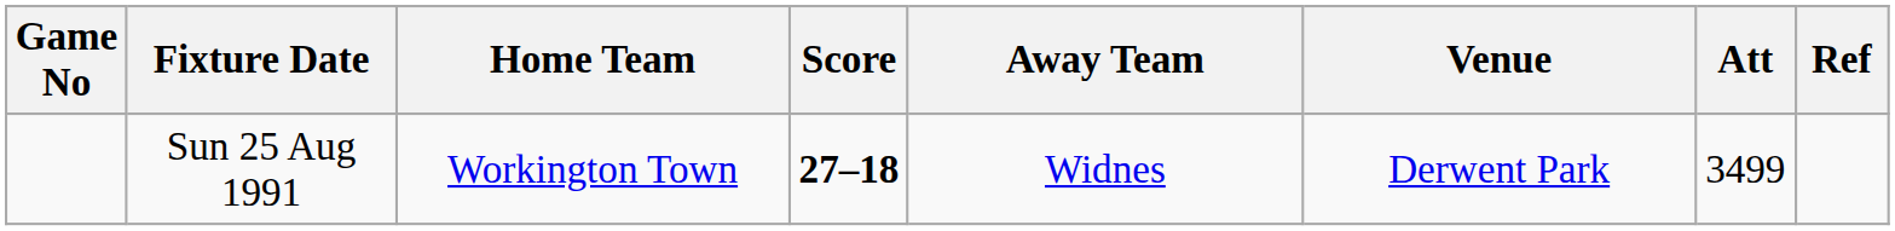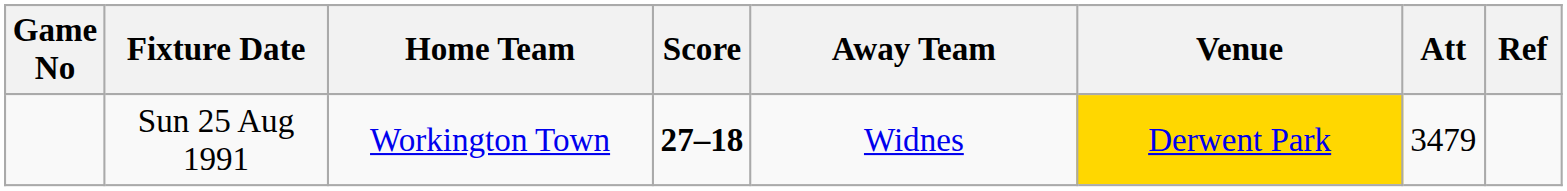Sun 25 Aug 1991 | Venue: no background -> gold background
Sun 25 Aug 1991 | Att: 3499 -> 3479
